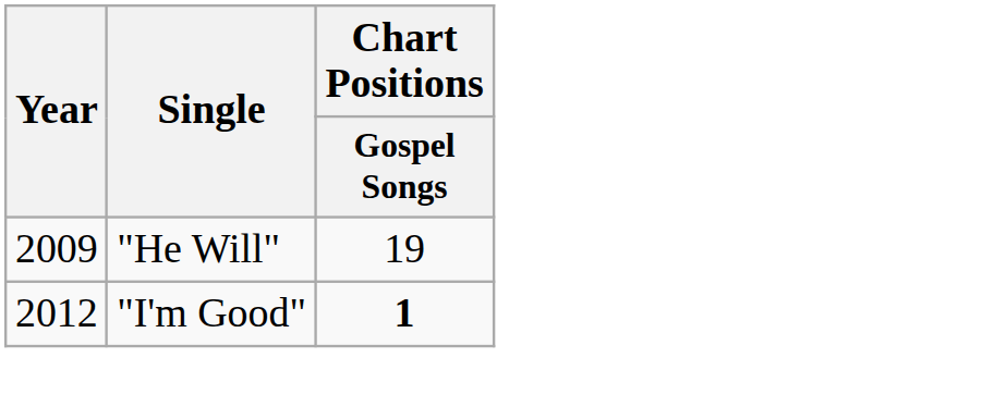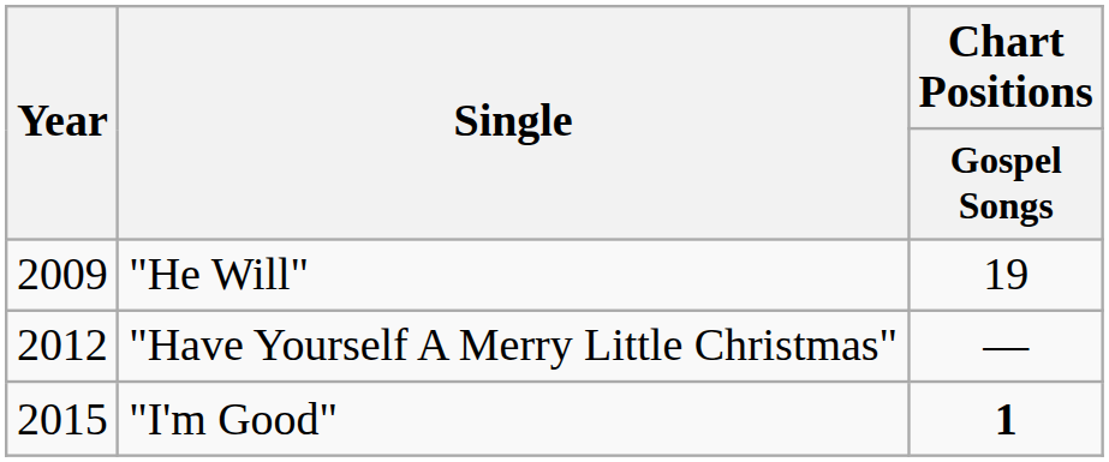+ row: 2012 | "Have Yourself A Merry Little Christmas" | —
"I'm Good" | Year: 2012 -> 2015
